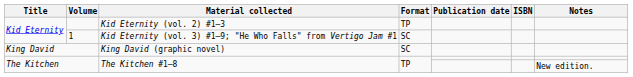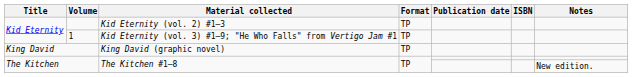1 | Format: SC -> TP
King David | Format: SC -> TP
